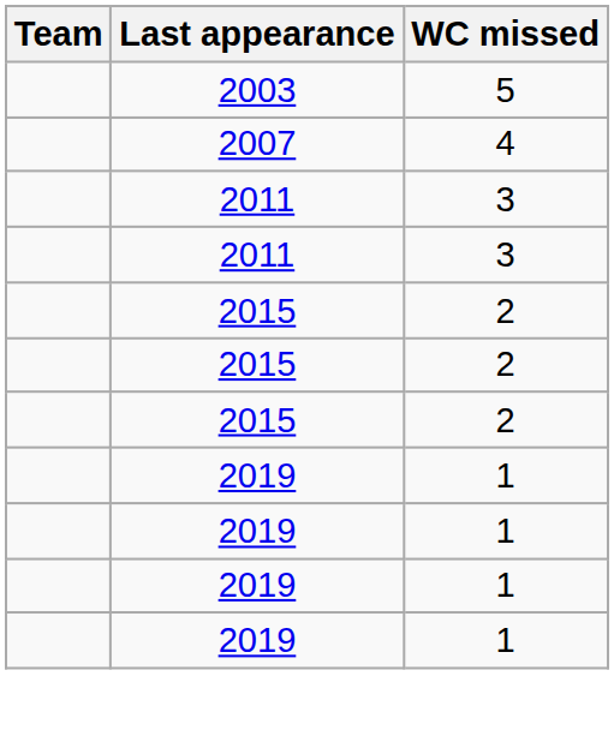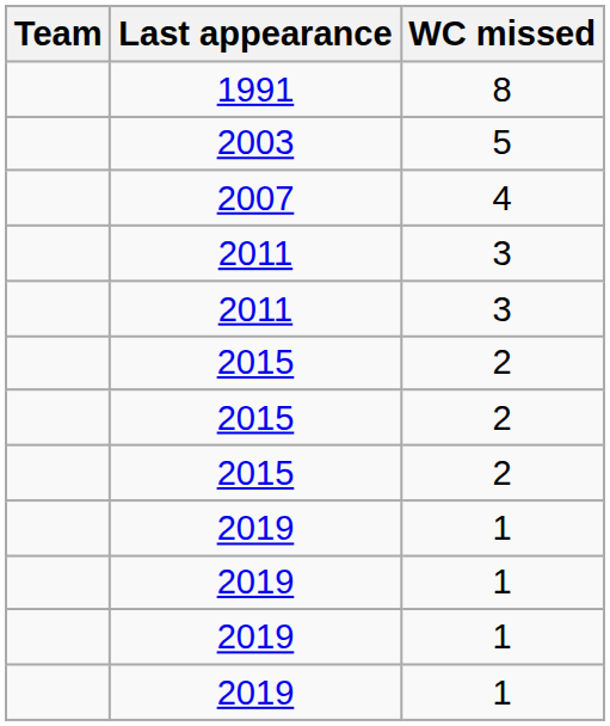+ row: 1991 | 8
